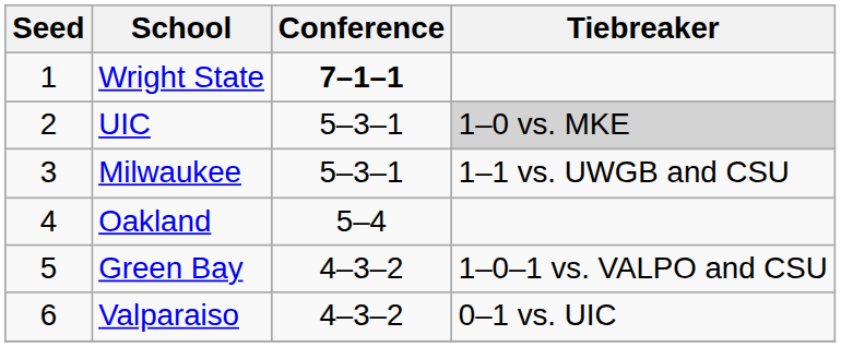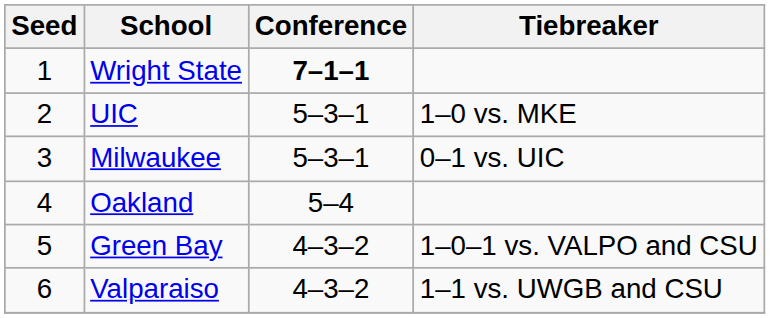UIC | Tiebreaker: lightgrey background -> no background
Milwaukee | Tiebreaker: 1–1 vs. UWGB and CSU -> 0–1 vs. UIC
Valparaiso | Tiebreaker: 0–1 vs. UIC -> 1–1 vs. UWGB and CSU
